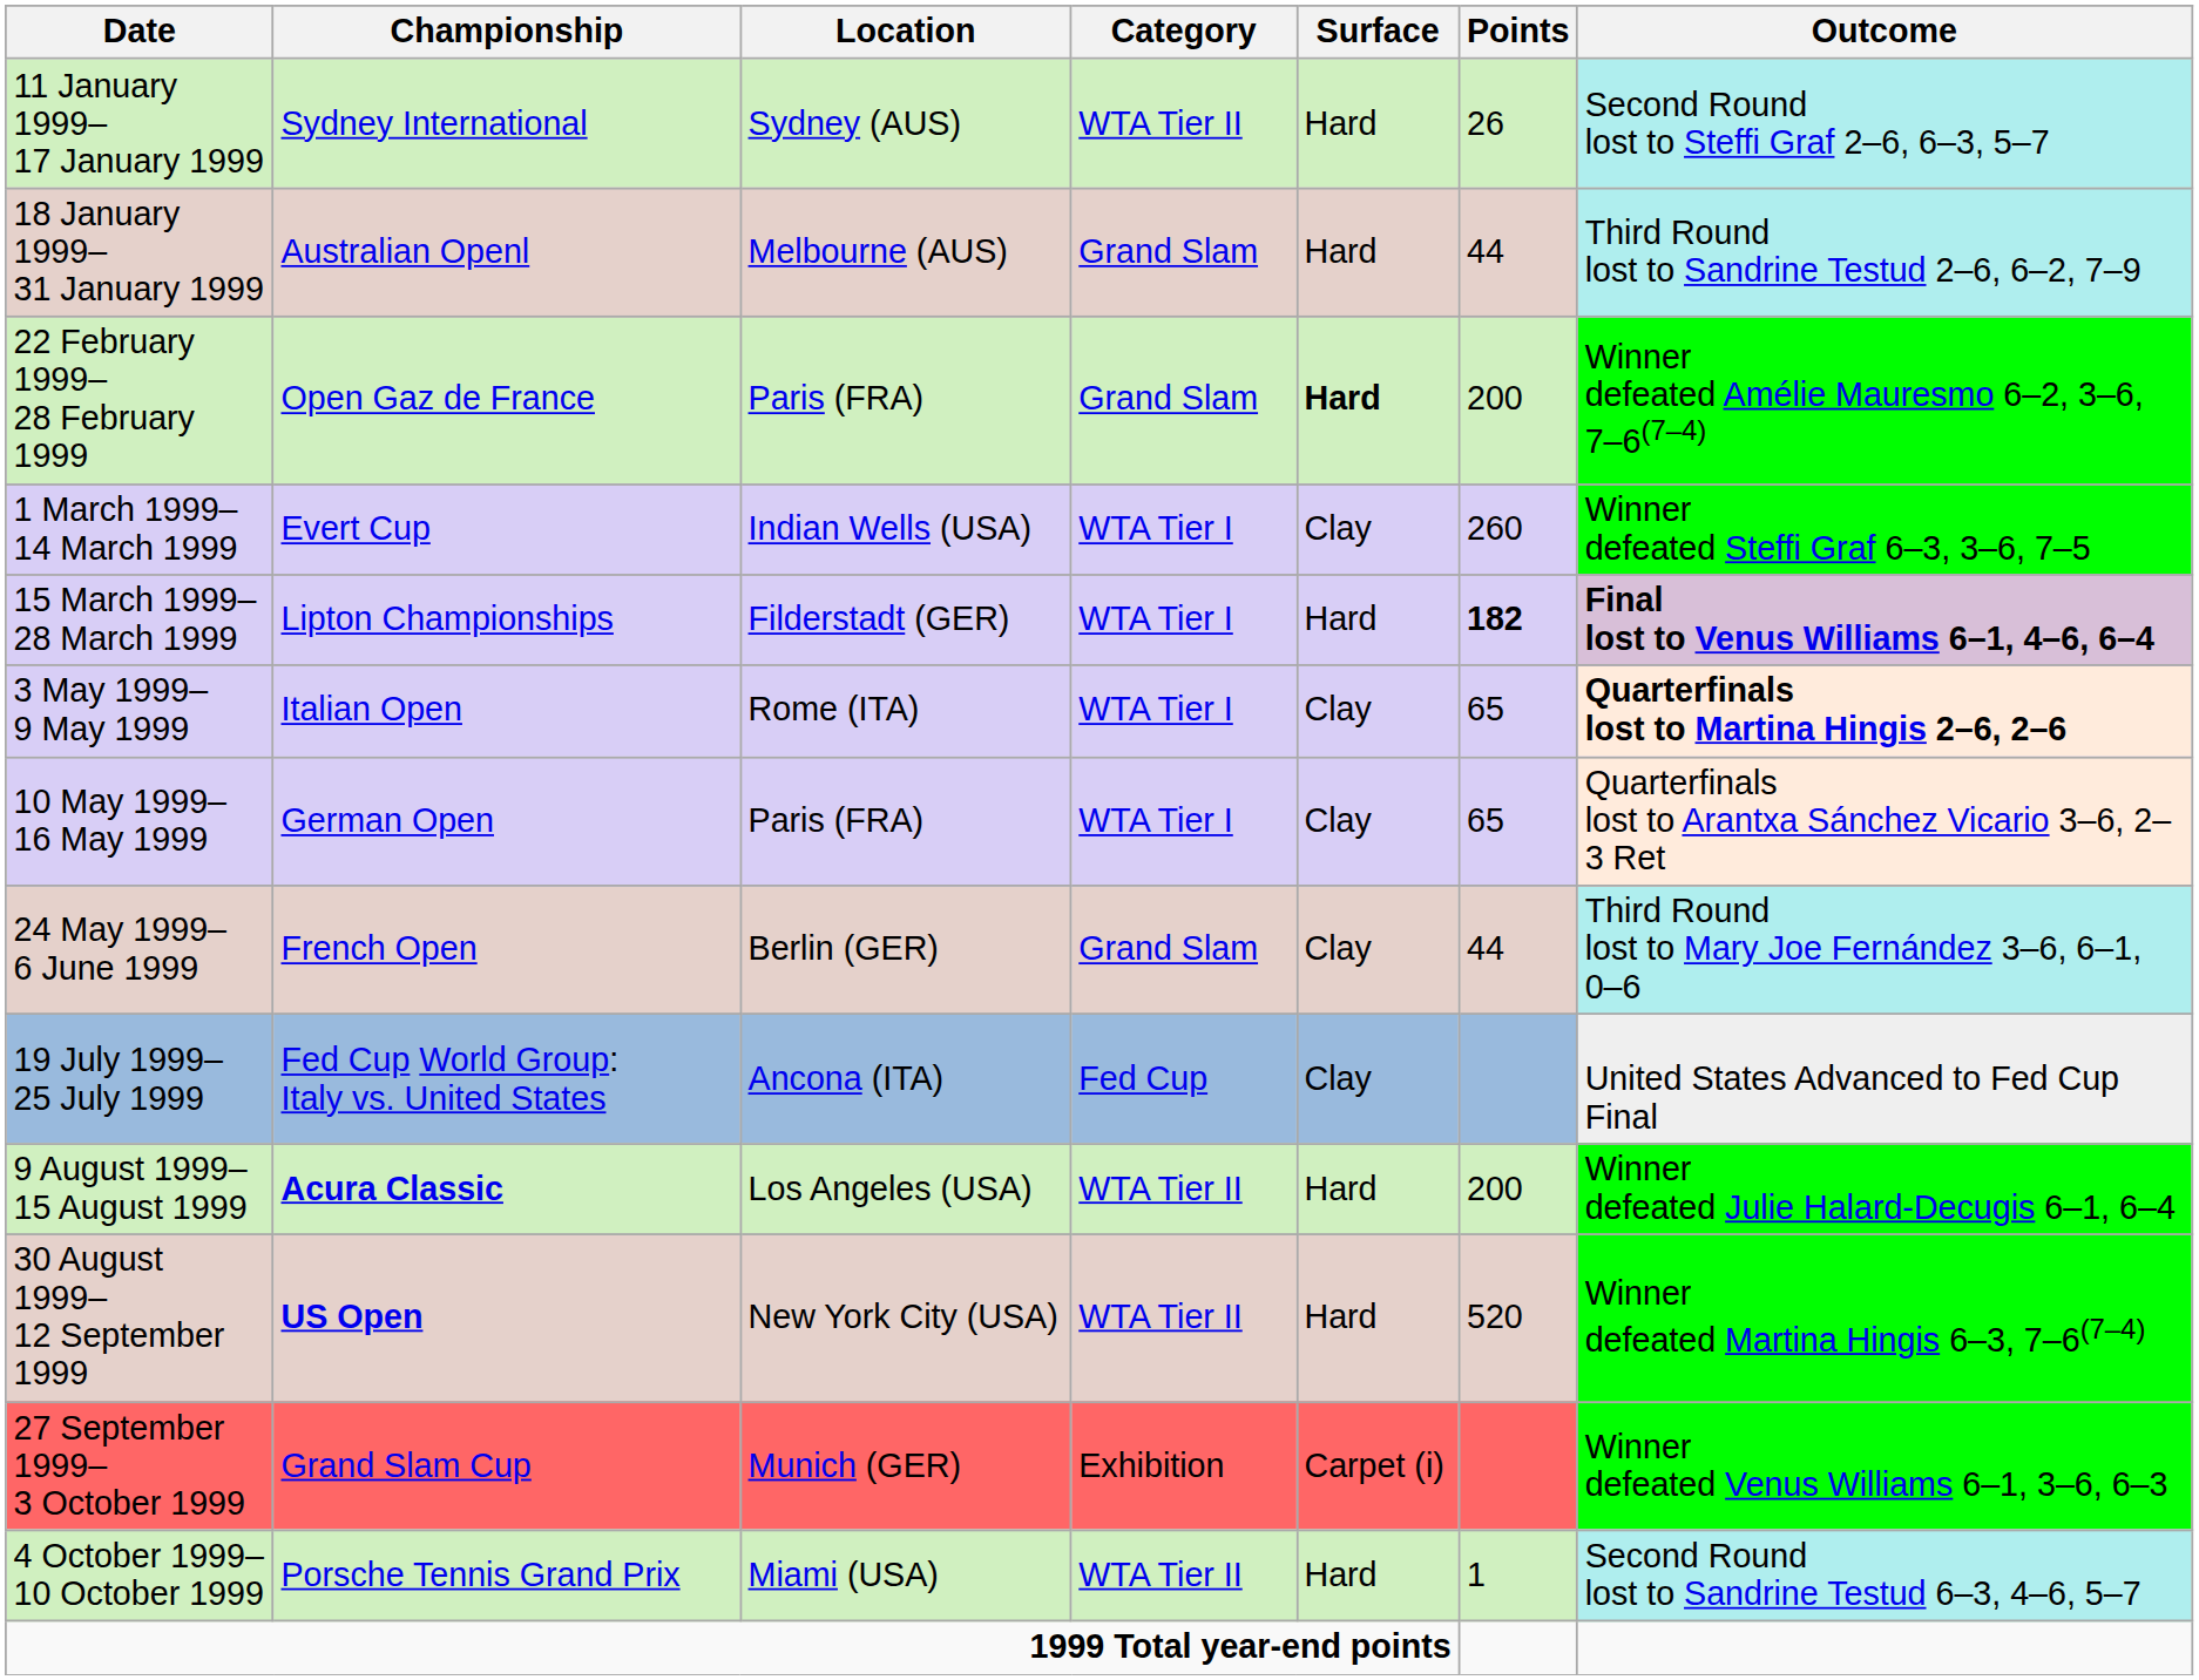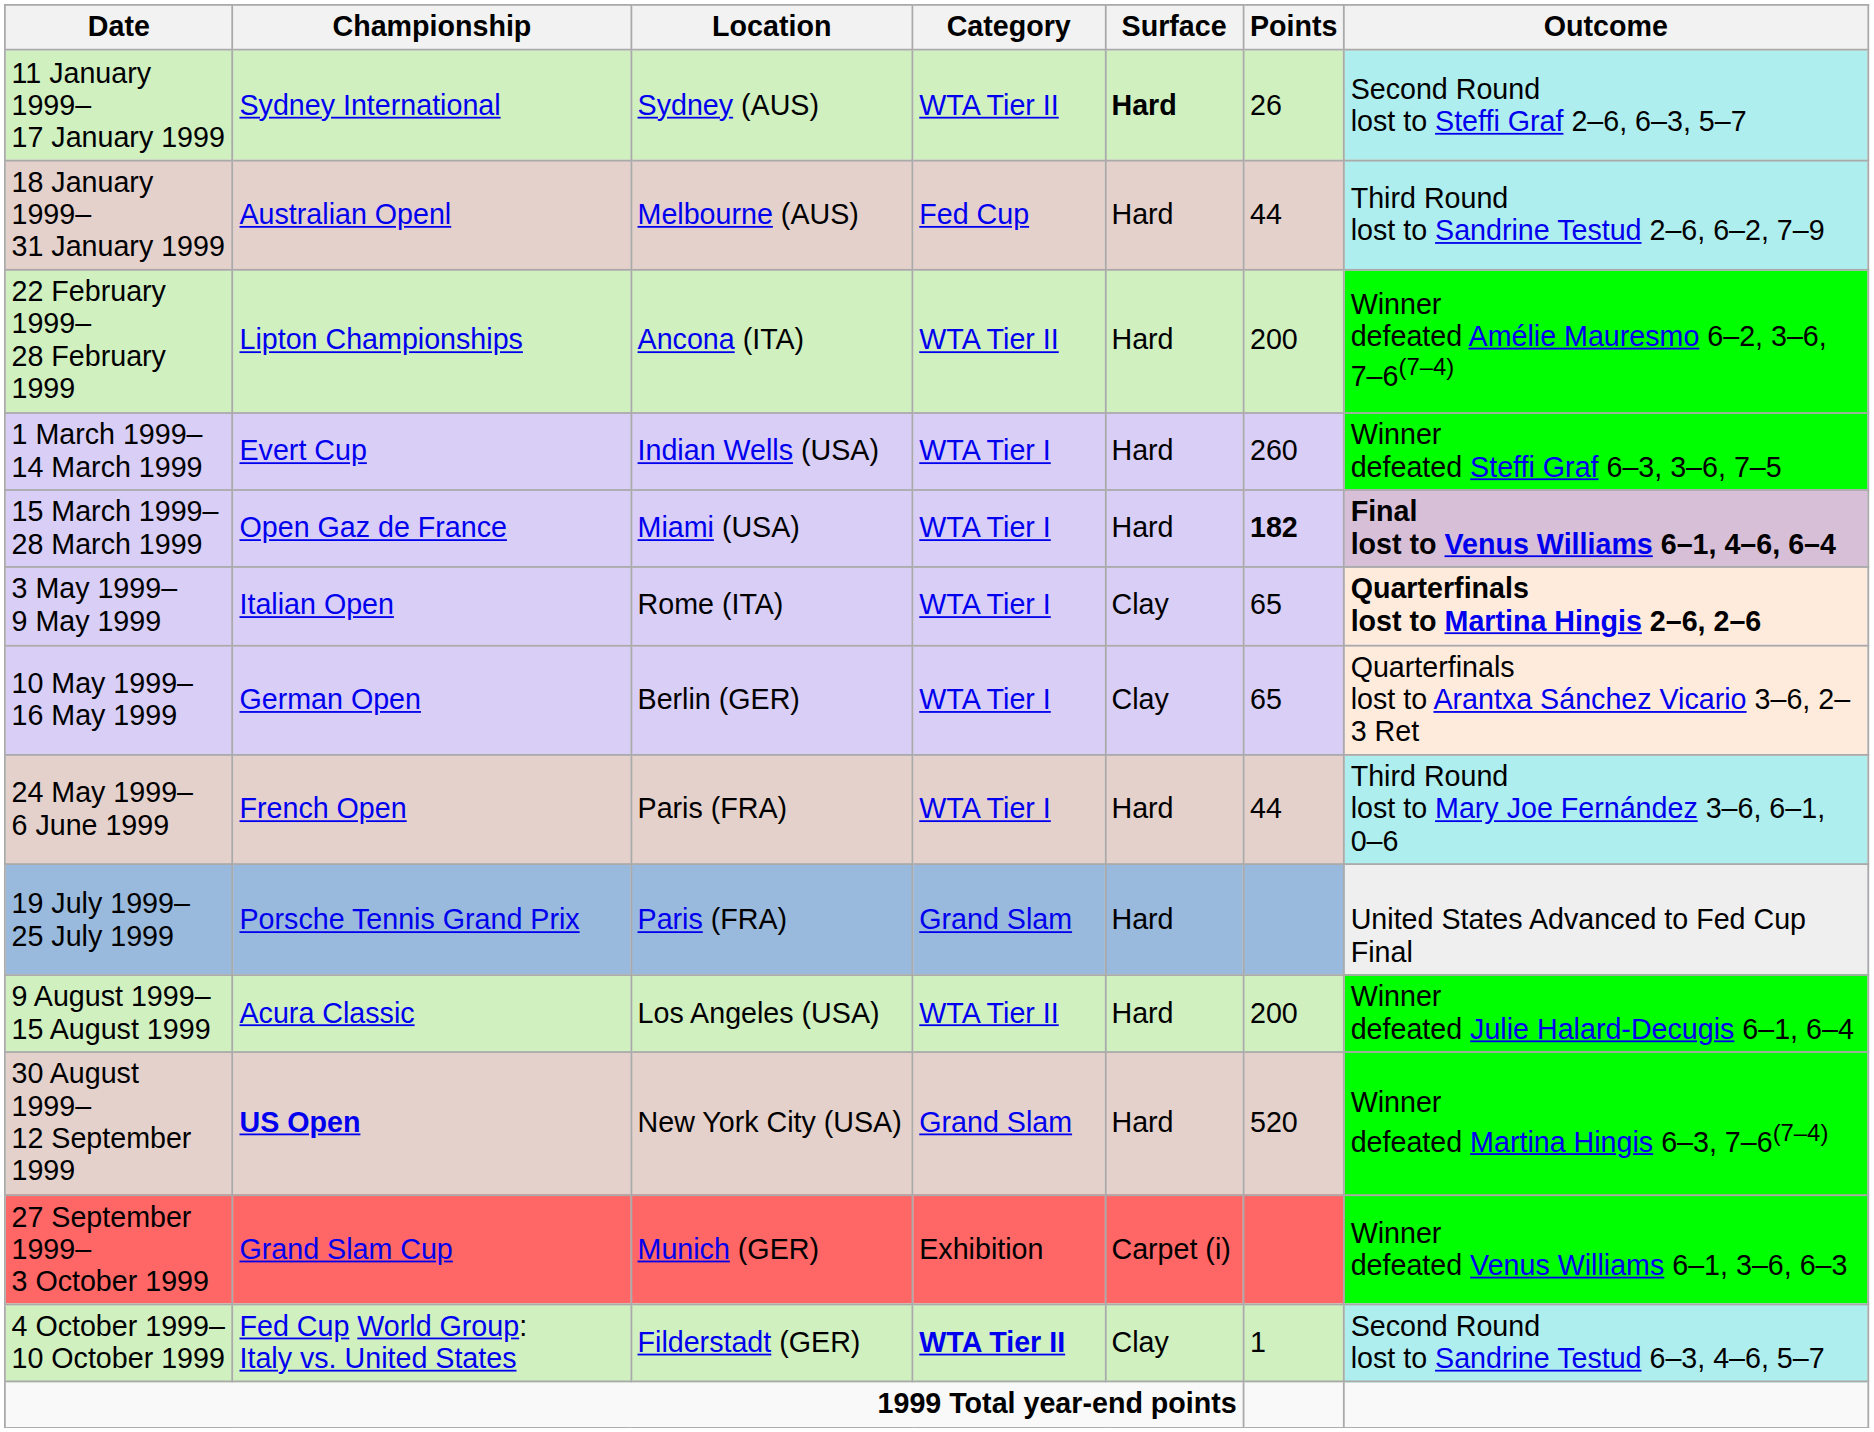11 January 1999– 17 January 1999 | Surface: normal -> bold
18 January 1999– 31 January 1999 | Category: Grand Slam -> Fed Cup
22 February 1999– 28 February 1999 | Championship: Open Gaz de France -> Lipton Championships
22 February 1999– 28 February 1999 | Location: Paris (FRA) -> Ancona (ITA)
22 February 1999– 28 February 1999 | Category: Grand Slam -> WTA Tier II
22 February 1999– 28 February 1999 | Surface: bold -> normal
1 March 1999– 14 March 1999 | Surface: Clay -> Hard
15 March 1999– 28 March 1999 | Championship: Lipton Championships -> Open Gaz de France
15 March 1999– 28 March 1999 | Location: Filderstadt (GER) -> Miami (USA)
10 May 1999– 16 May 1999 | Location: Paris (FRA) -> Berlin (GER)
24 May 1999– 6 June 1999 | Location: Berlin (GER) -> Paris (FRA)
24 May 1999– 6 June 1999 | Category: Grand Slam -> WTA Tier I
24 May 1999– 6 June 1999 | Surface: Clay -> Hard
19 July 1999– 25 July 1999 | Championship: Fed Cup World Group: Italy vs. United States -> Porsche Tennis Grand Prix
19 July 1999– 25 July 1999 | Location: Ancona (ITA) -> Paris (FRA)
19 July 1999– 25 July 1999 | Category: Fed Cup -> Grand Slam
19 July 1999– 25 July 1999 | Surface: Clay -> Hard
9 August 1999– 15 August 1999 | Championship: bold -> normal
30 August 1999– 12 September 1999 | Category: WTA Tier II -> Grand Slam
4 October 1999– 10 October 1999 | Championship: Porsche Tennis Grand Prix -> Fed Cup World Group: Italy vs. United States
4 October 1999– 10 October 1999 | Location: Miami (USA) -> Filderstadt (GER)
4 October 1999– 10 October 1999 | Category: normal -> bold
4 October 1999– 10 October 1999 | Surface: Hard -> Clay
